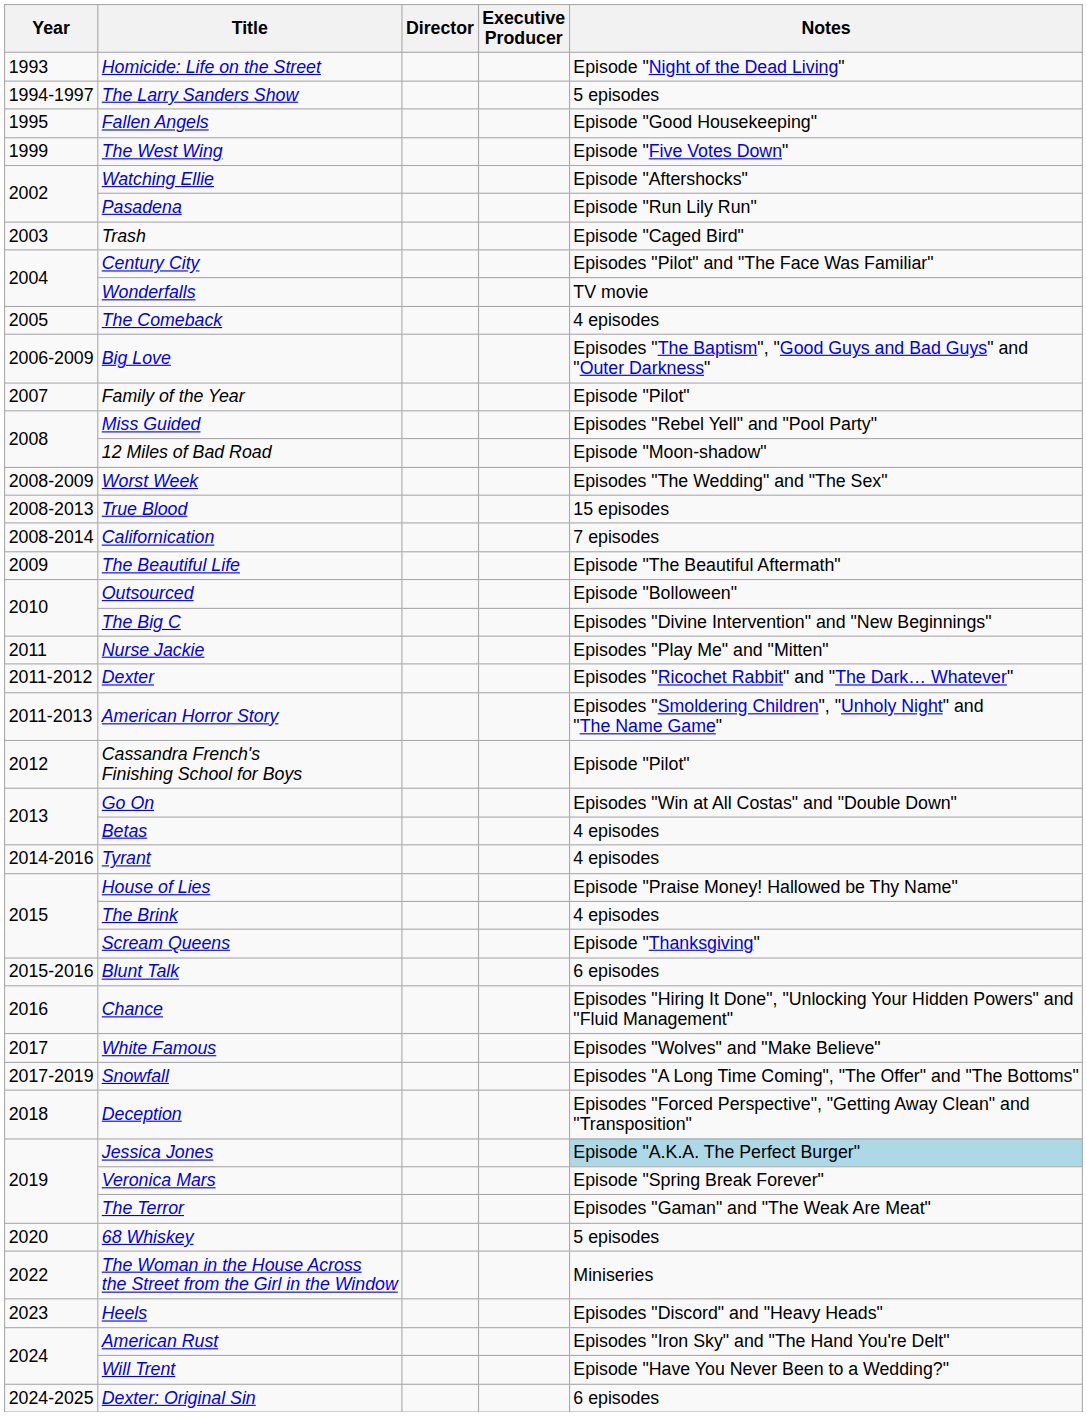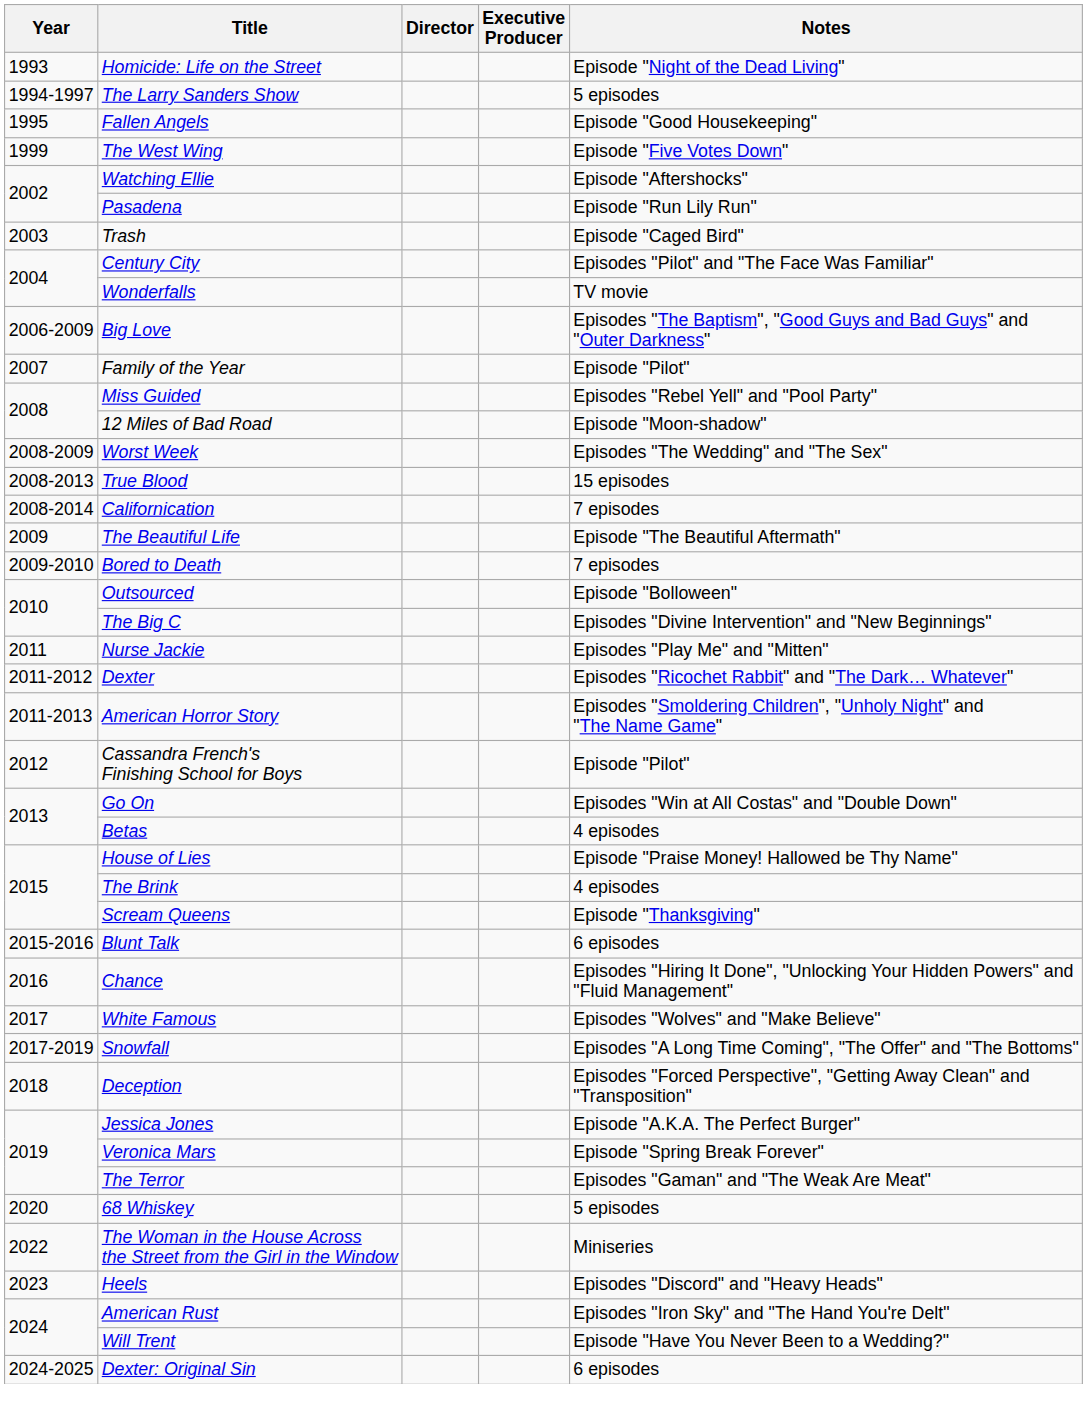- row: 2005 | The Comeback | 4 episodes
+ row: 2009-2010 | Bored to Death | 7 episodes
- row: 2014-2016 | Tyrant | 4 episodes
Jessica Jones | Notes: lightblue background -> no background
